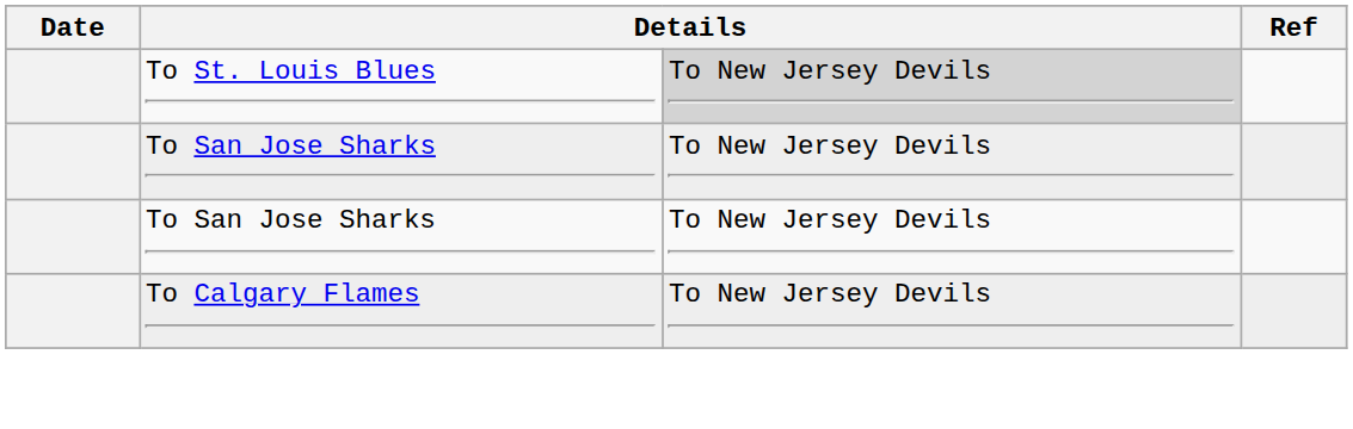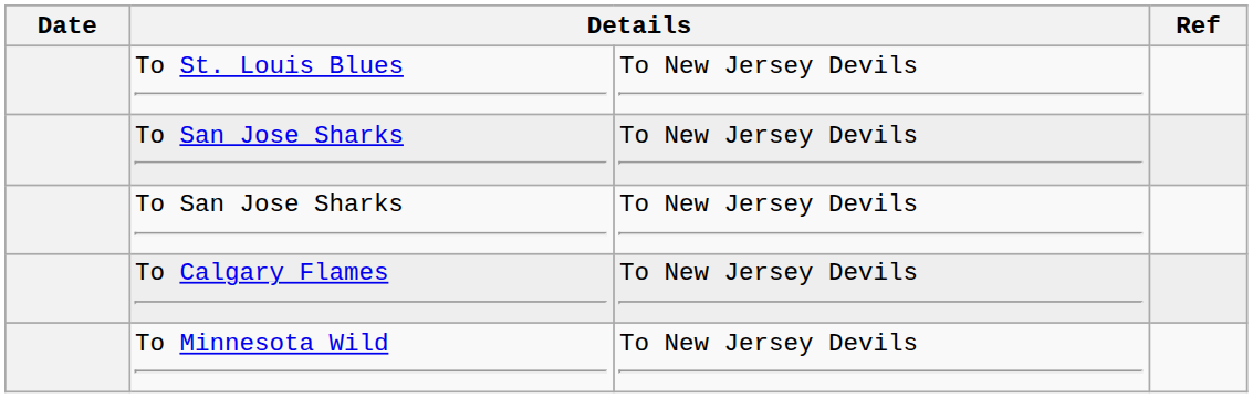To St. Louis Blues | column 3: lightgrey background -> no background
+ row: To Minnesota Wild | To New Jersey Devils
